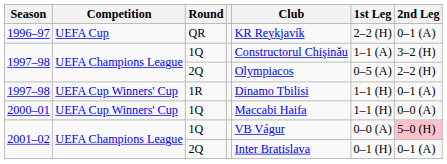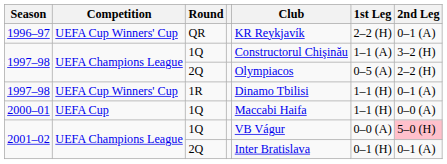1996–97 | Competition: UEFA Cup -> UEFA Cup Winners' Cup
2000–01 | Competition: UEFA Cup Winners' Cup -> UEFA Cup
